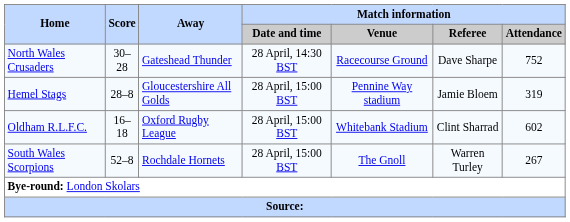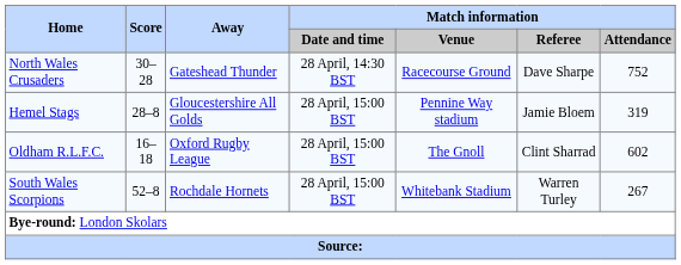Oldham R.L.F.C. | Match information / Venue: Whitebank Stadium -> The Gnoll
South Wales Scorpions | Match information / Venue: The Gnoll -> Whitebank Stadium
